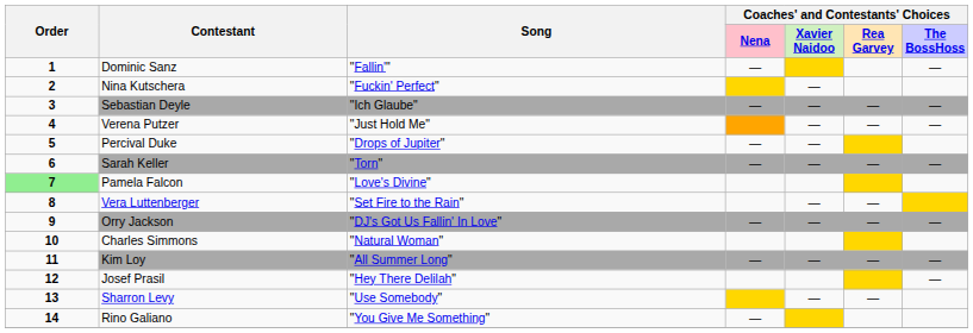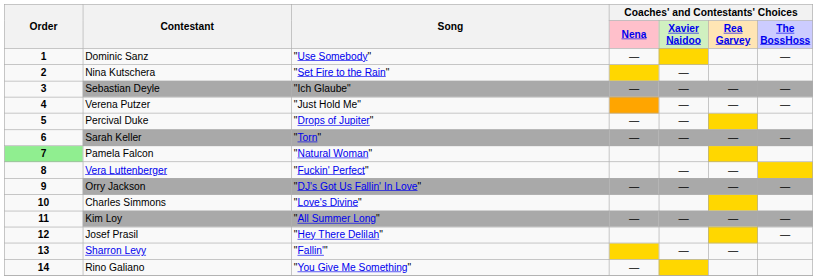Dominic Sanz | Song: "Fallin'" -> "Use Somebody"
Nina Kutschera | Song: "Fuckin' Perfect" -> "Set Fire to the Rain"
Pamela Falcon | Song: "Love's Divine" -> "Natural Woman"
Vera Luttenberger | Song: "Set Fire to the Rain" -> "Fuckin' Perfect"
Charles Simmons | Song: "Natural Woman" -> "Love's Divine"
Sharron Levy | Song: "Use Somebody" -> "Fallin'"
